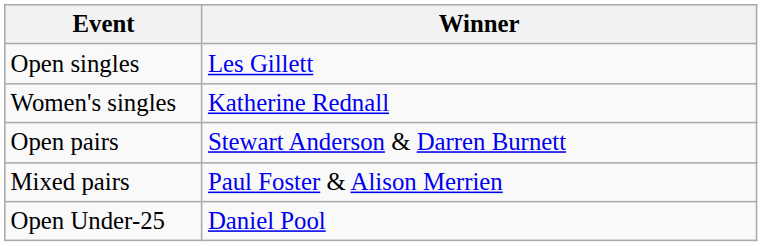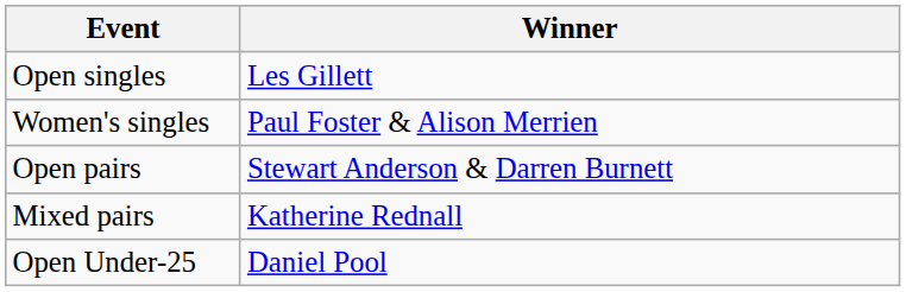Women's singles | Winner: Katherine Rednall -> Paul Foster & Alison Merrien
Mixed pairs | Winner: Paul Foster & Alison Merrien -> Katherine Rednall
